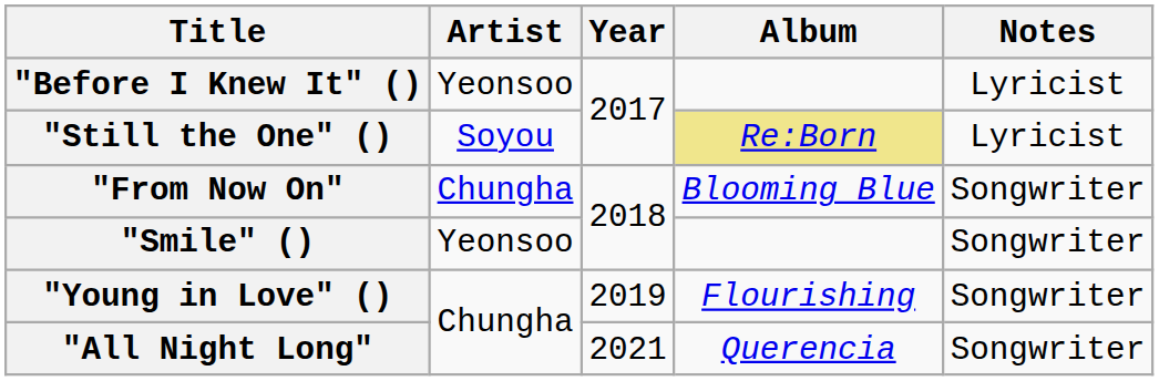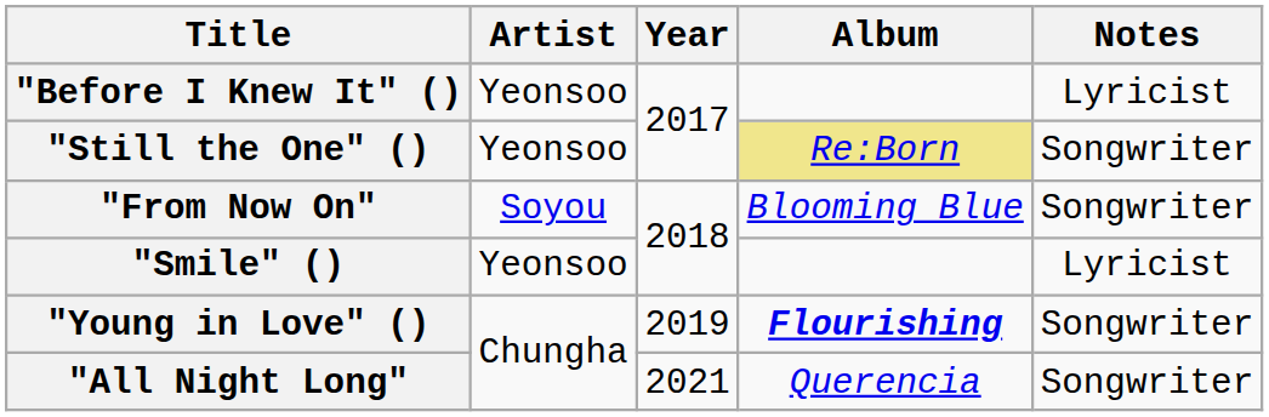"Still the One" () | Artist: Soyou -> Yeonsoo
"Still the One" () | Notes: Lyricist -> Songwriter
"From Now On" | Artist: Chungha -> Soyou
"Smile" () | Notes: Songwriter -> Lyricist
"Young in Love" () | Album: normal -> bold
